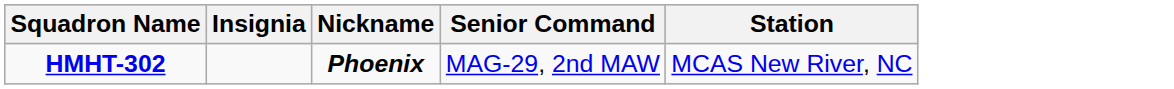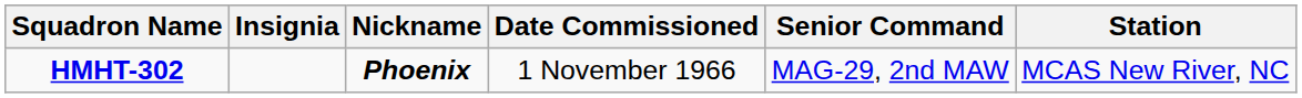+ column: Date Commissioned | 1 November 1966
